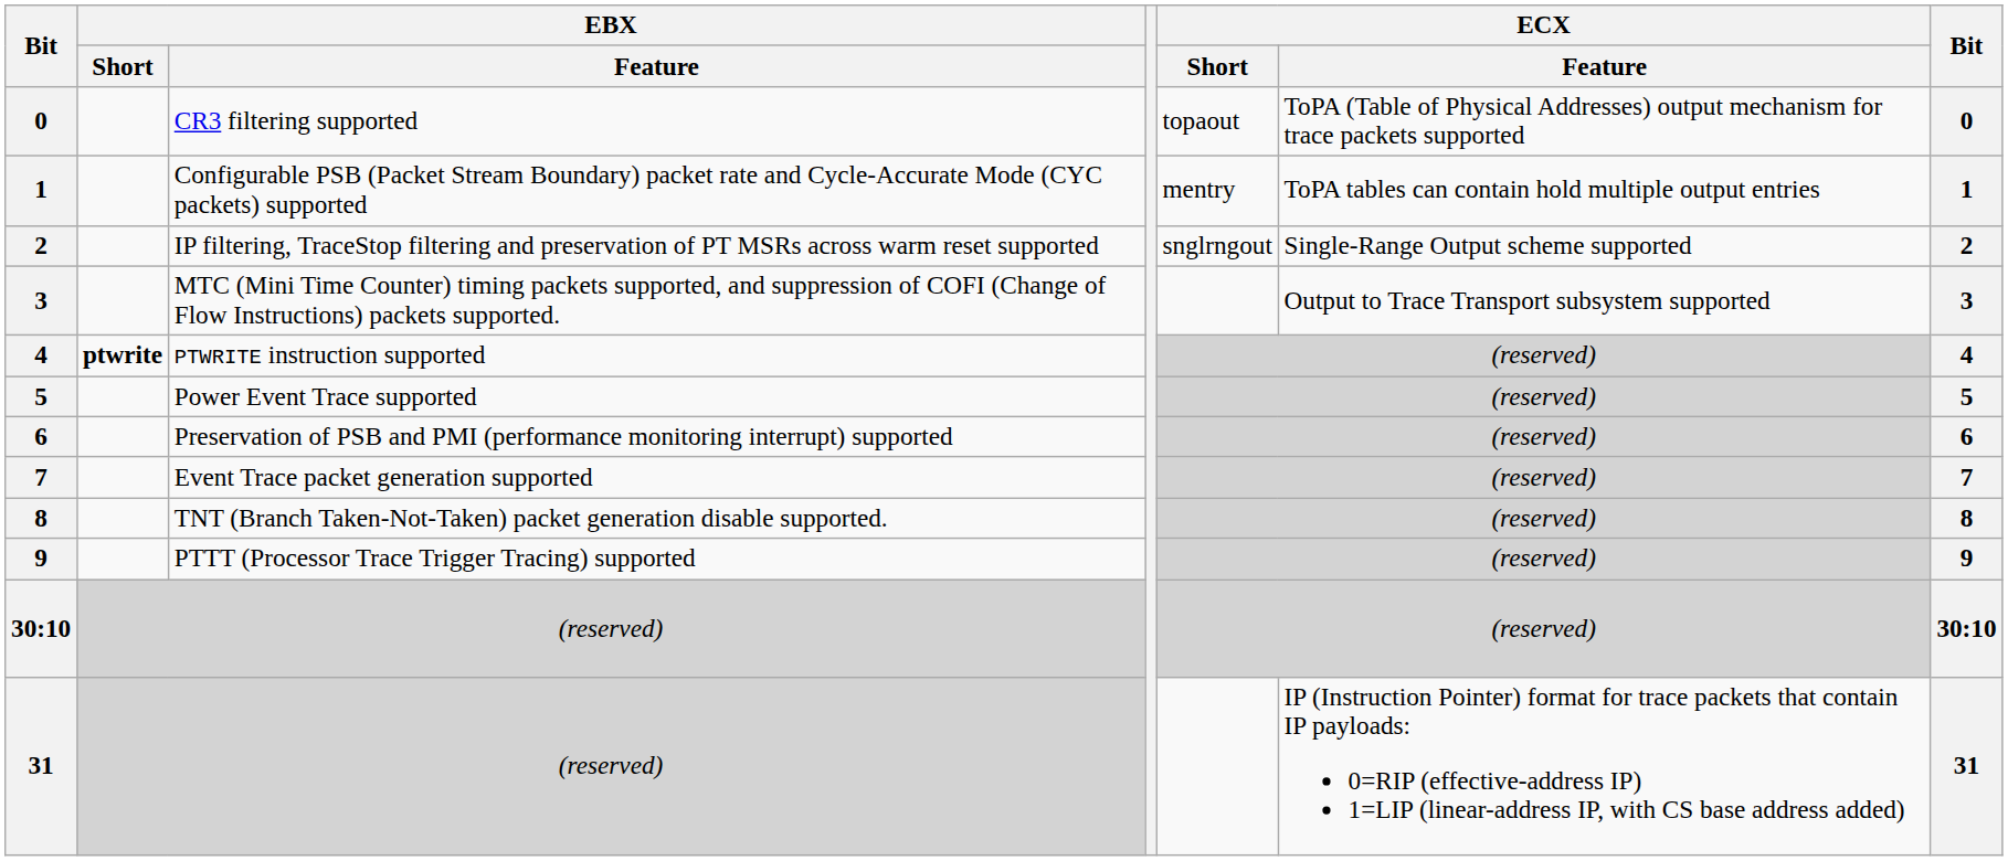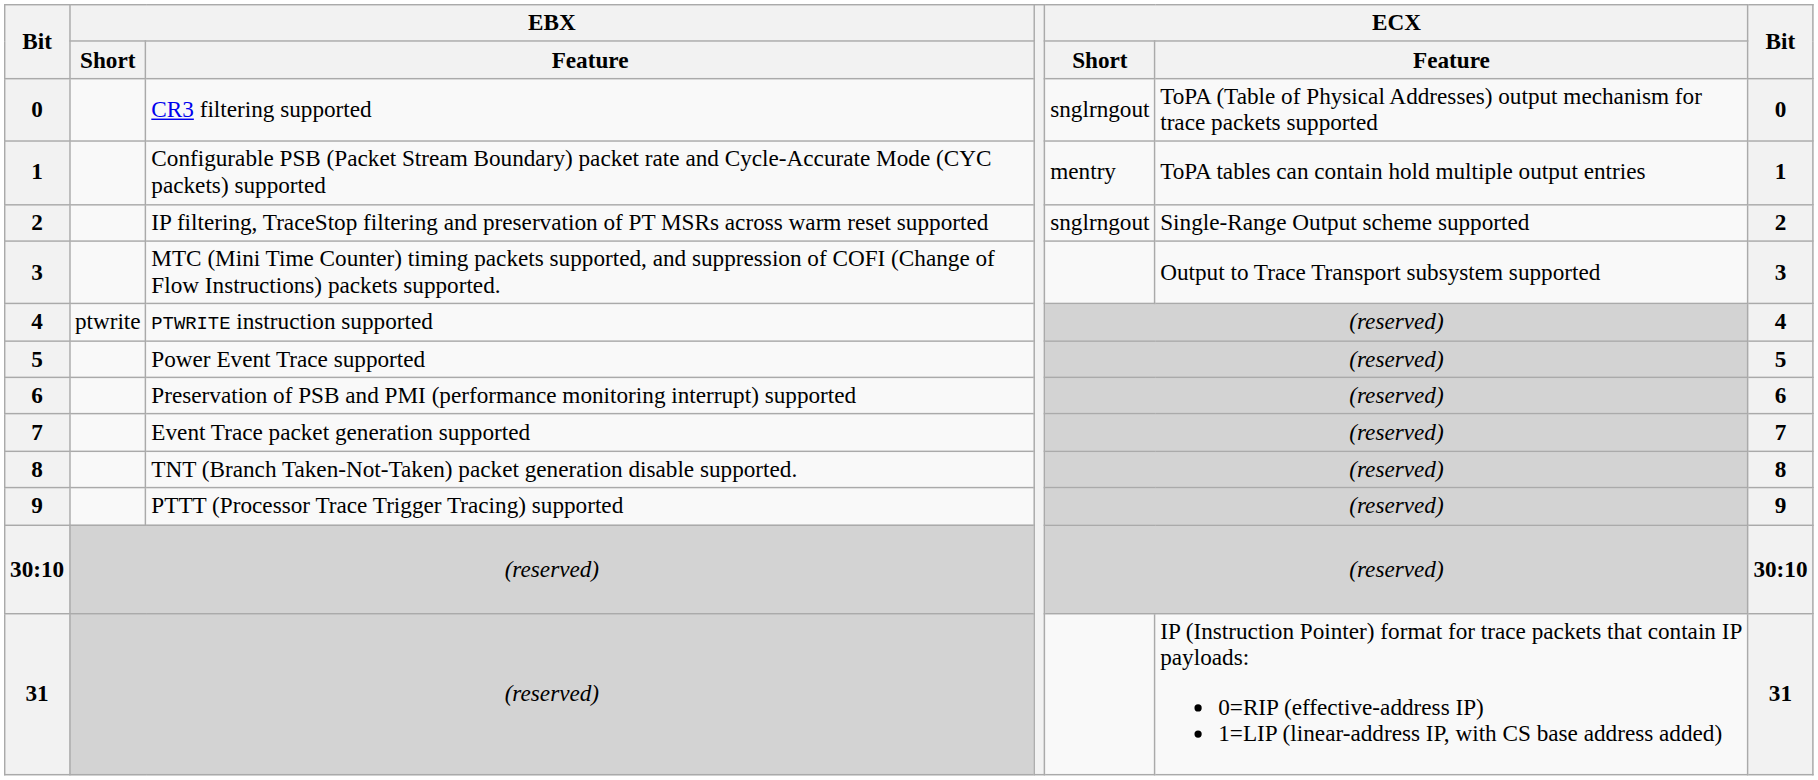CR3 filtering supported | ECX / Short: topaout -> snglrngout
PTWRITE instruction supported | EBX / Short: bold -> normal
